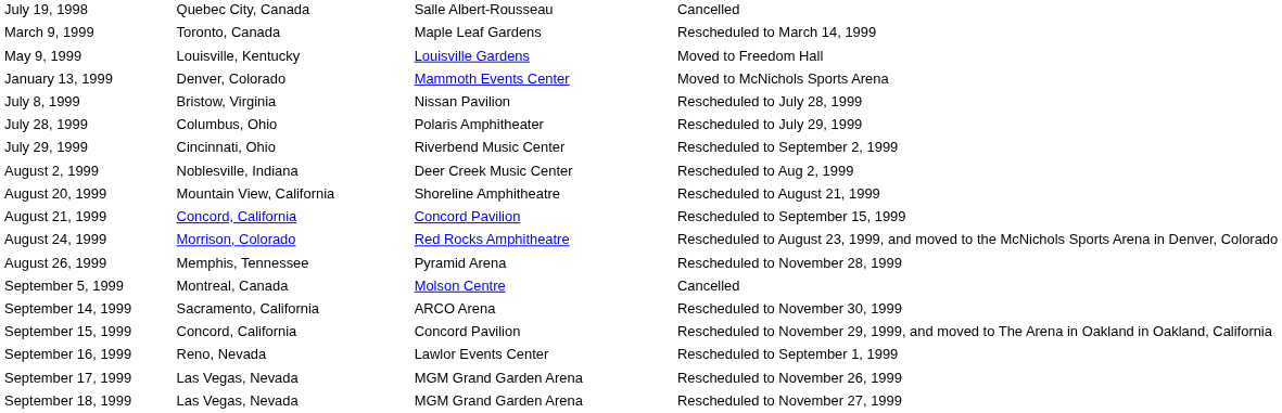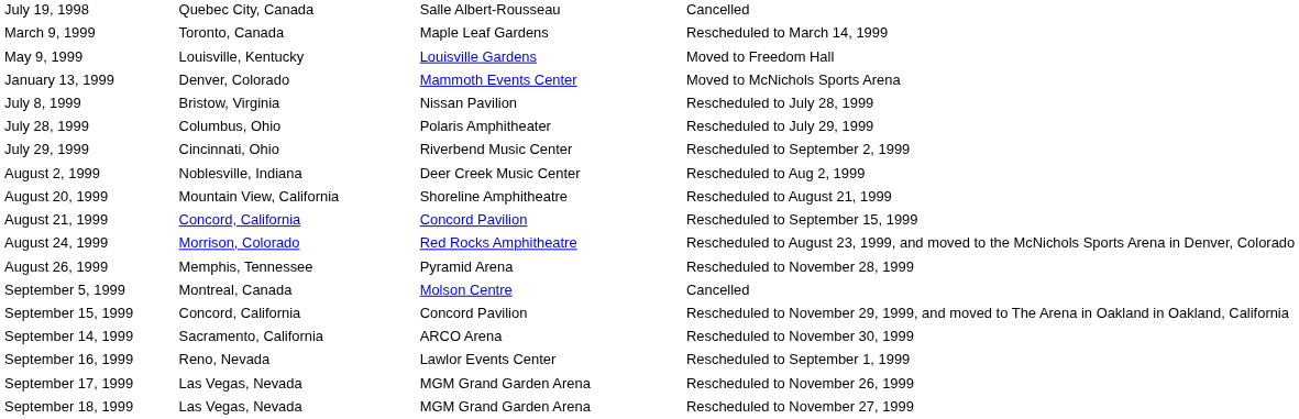rows swapped: September 14, 1999 <-> September 15, 1999
